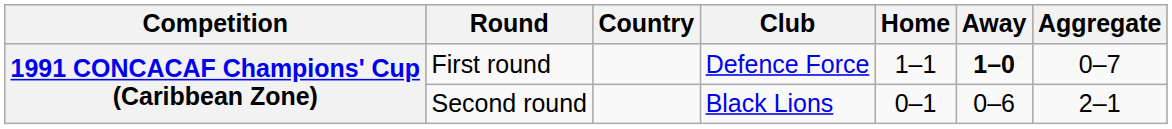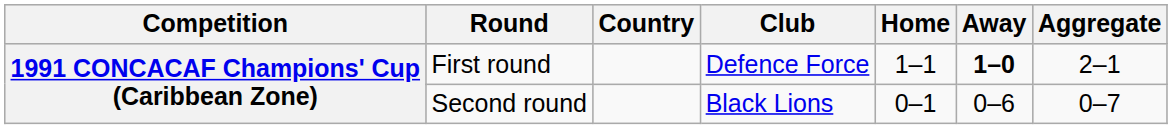First round | Aggregate: 0–7 -> 2–1
Second round | Aggregate: 2–1 -> 0–7
